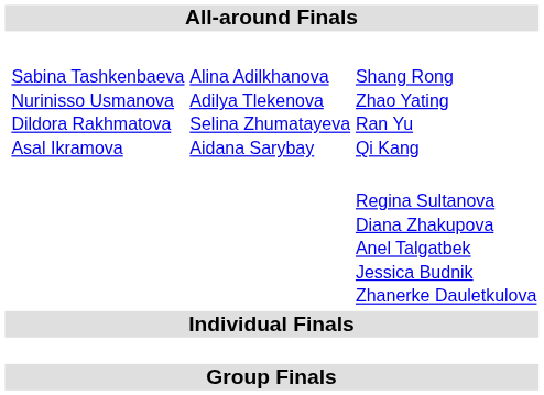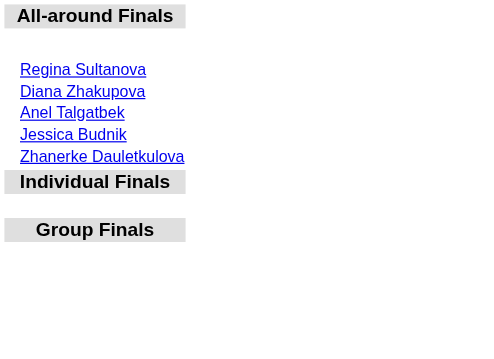- row: Sabina Tashkenbaeva Nurinisso Usmanova Dildora Rakhmatova Asal Ikramova | Alina Adilkhanova Adilya Tlekenova Selina Zhumatayeva Aidana Sarybay | Shang Rong Zhao Yating Ran Yu Qi Kang
